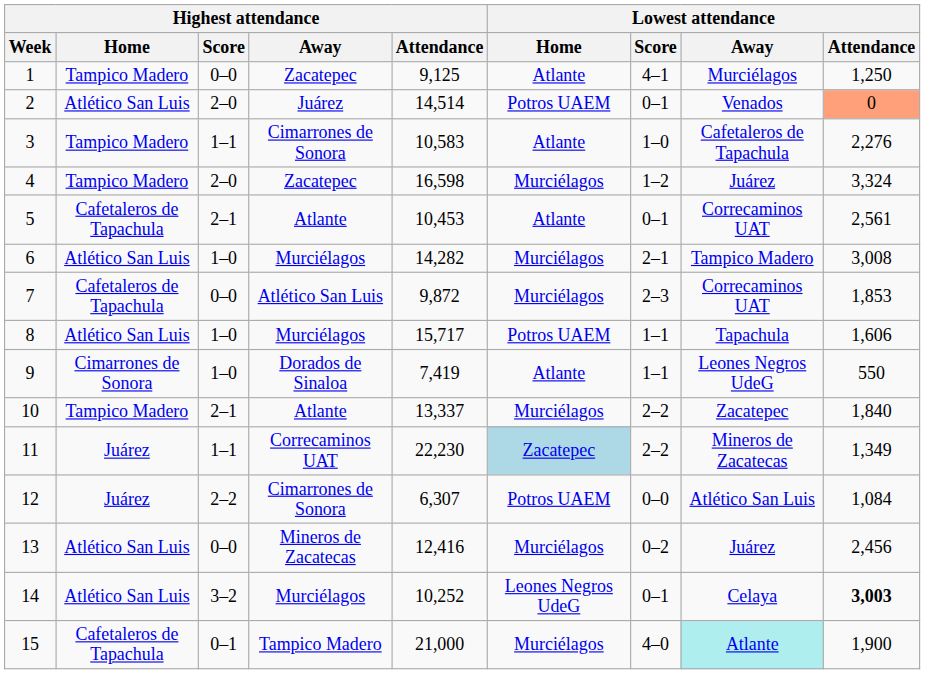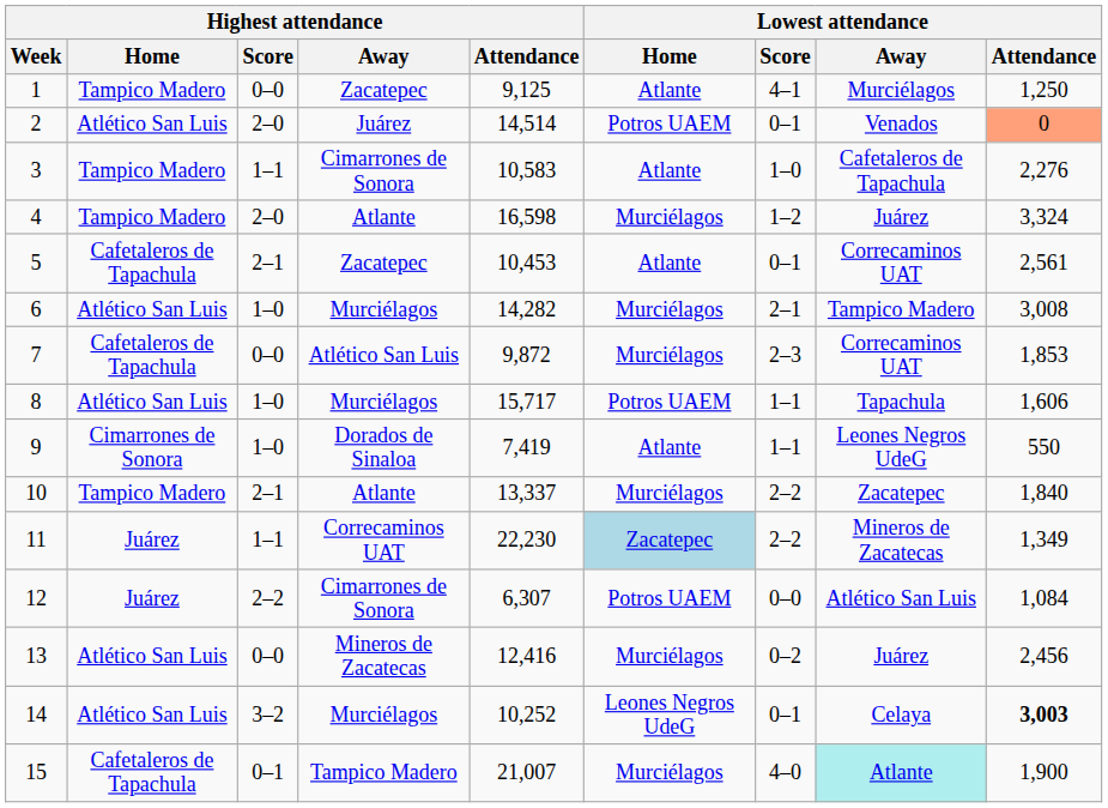4 | Highest attendance / Away: Zacatepec -> Atlante
5 | Highest attendance / Away: Atlante -> Zacatepec
15 | Highest attendance / Attendance: 21,000 -> 21,007
